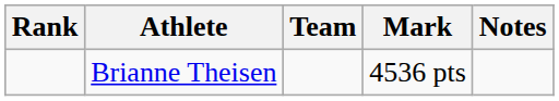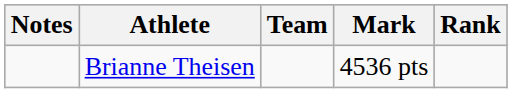columns swapped: Rank <-> Notes
